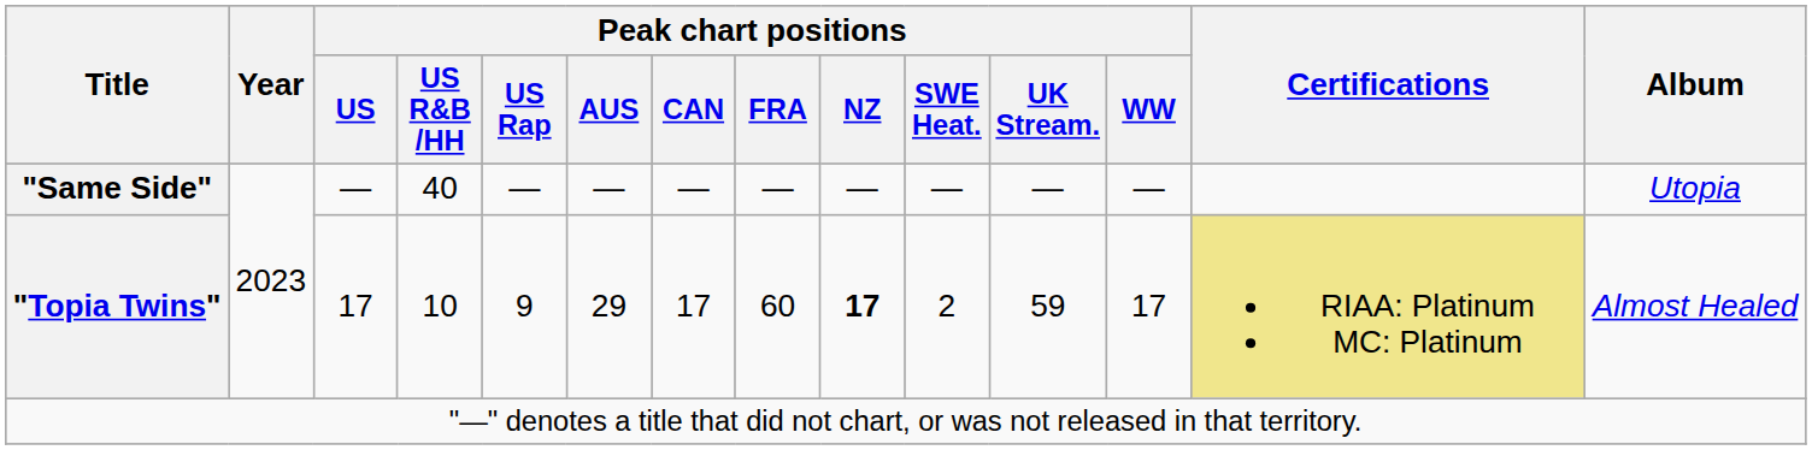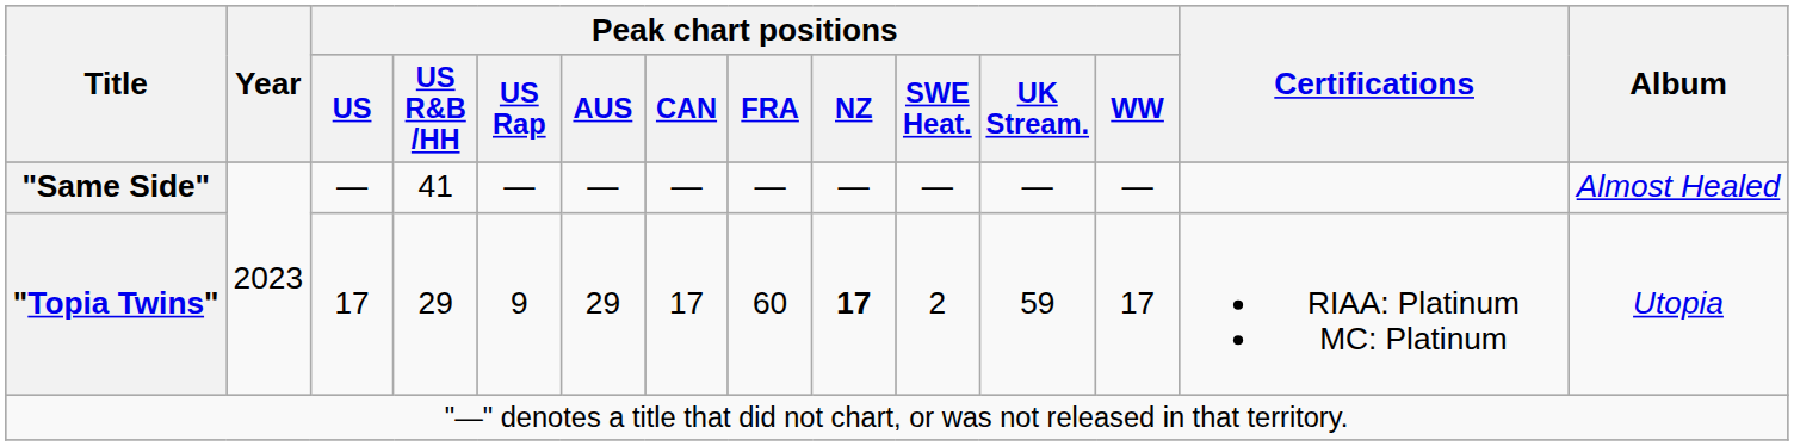"Same Side" | Peak chart positions / US R&B /HH: 40 -> 41
"Same Side" | Album: Utopia -> Almost Healed
"Topia Twins" | Peak chart positions / US R&B /HH: 10 -> 29
"Topia Twins" | Certifications: khaki background -> no background
"Topia Twins" | Album: Almost Healed -> Utopia
